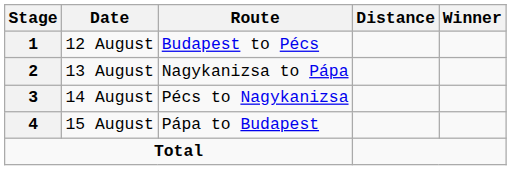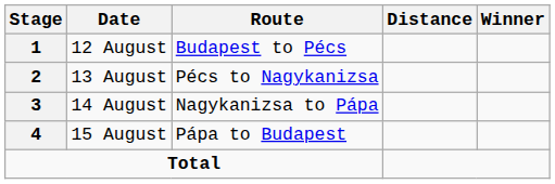13 August | Route: Nagykanizsa to Pápa -> Pécs to Nagykanizsa
14 August | Route: Pécs to Nagykanizsa -> Nagykanizsa to Pápa
